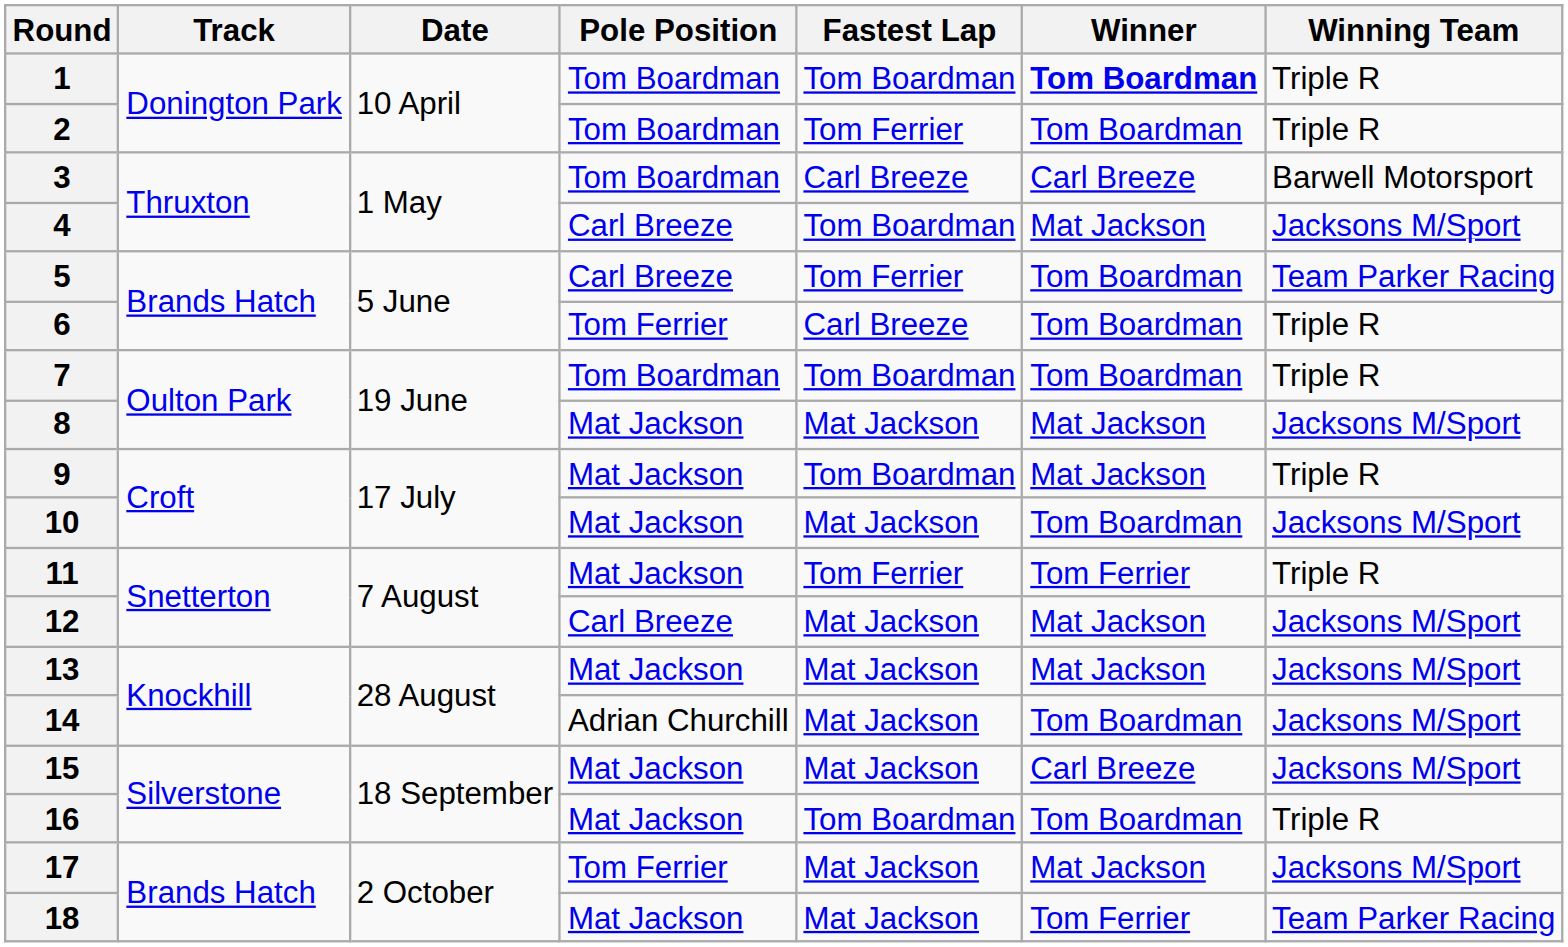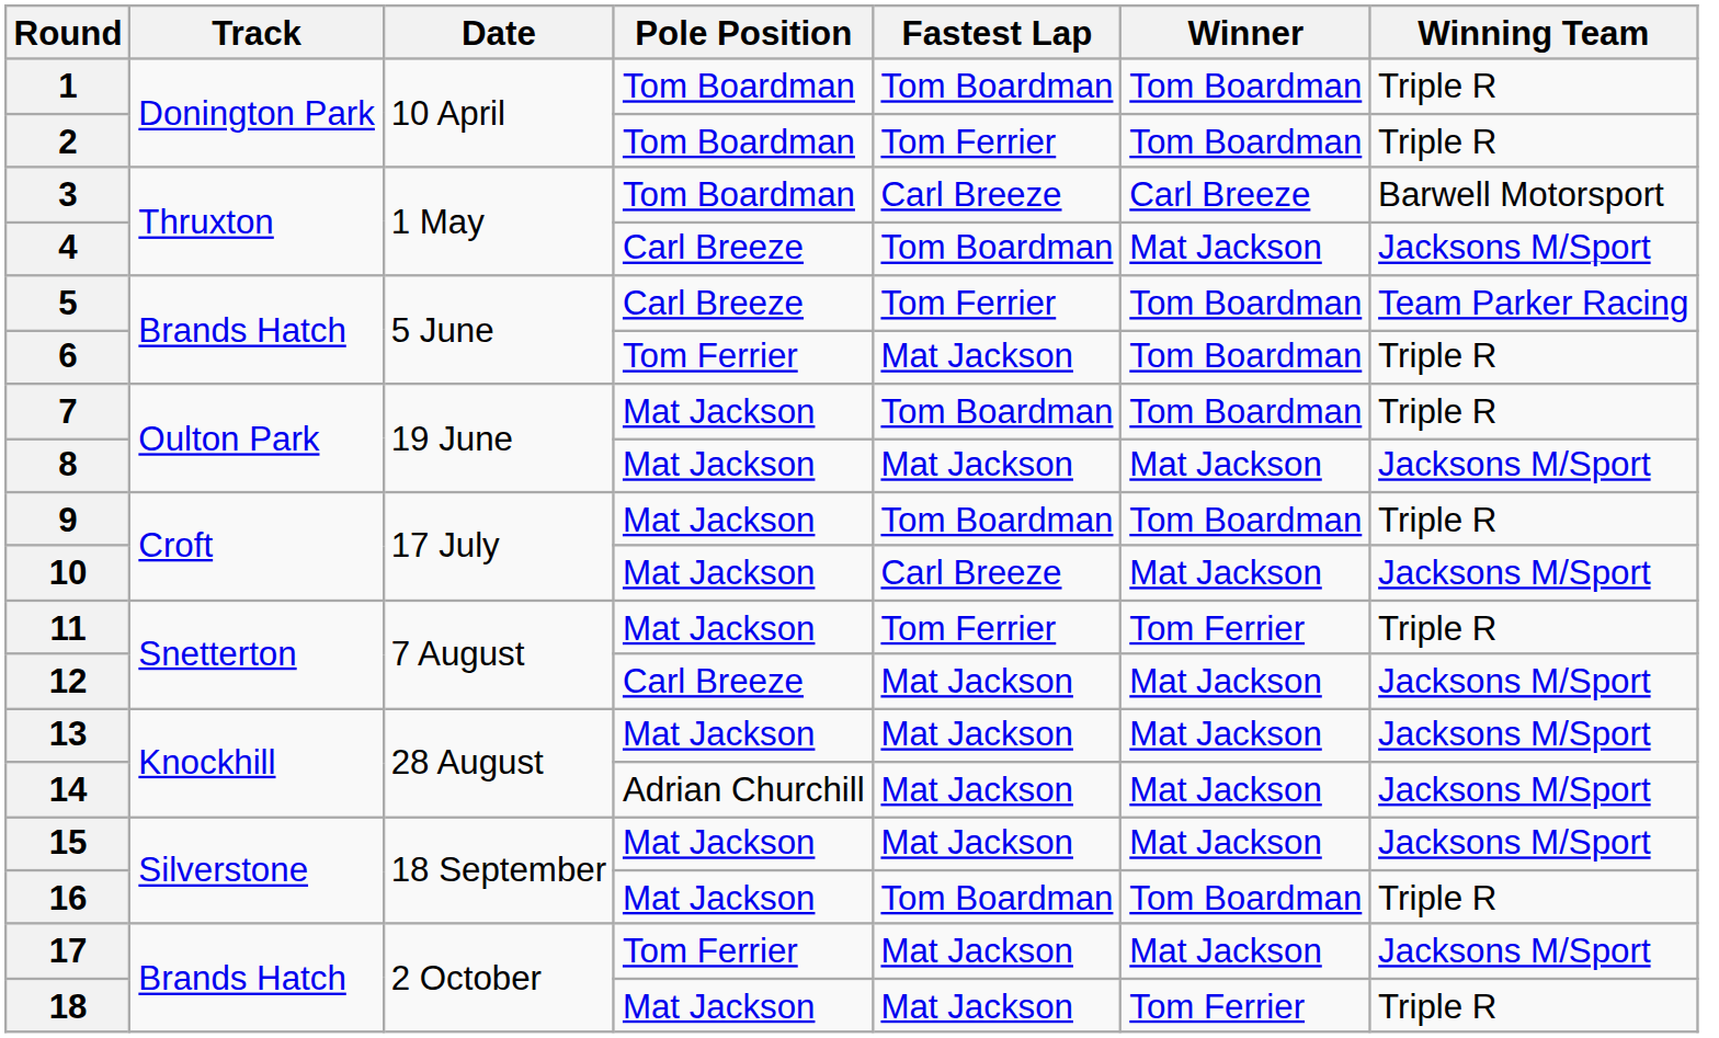1 | Winner: bold -> normal
6 | Fastest Lap: Carl Breeze -> Mat Jackson
7 | Pole Position: Tom Boardman -> Mat Jackson
9 | Winner: Mat Jackson -> Tom Boardman
10 | Fastest Lap: Mat Jackson -> Carl Breeze
10 | Winner: Tom Boardman -> Mat Jackson
14 | Winner: Tom Boardman -> Mat Jackson
15 | Winner: Carl Breeze -> Mat Jackson
18 | Winning Team: Team Parker Racing -> Triple R
